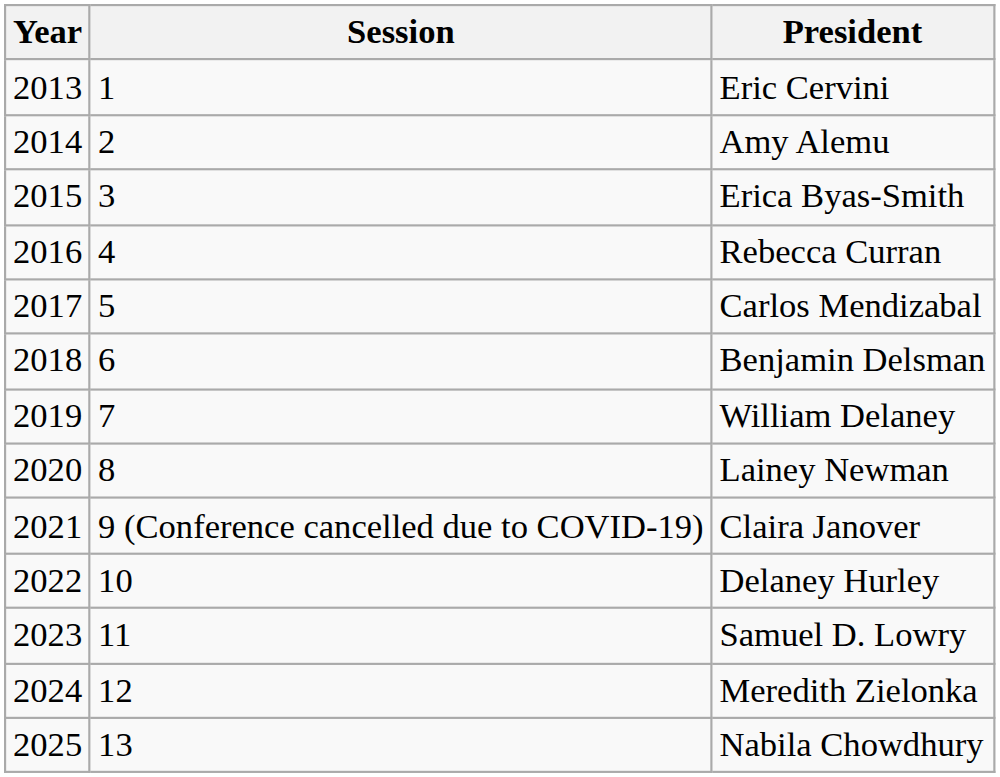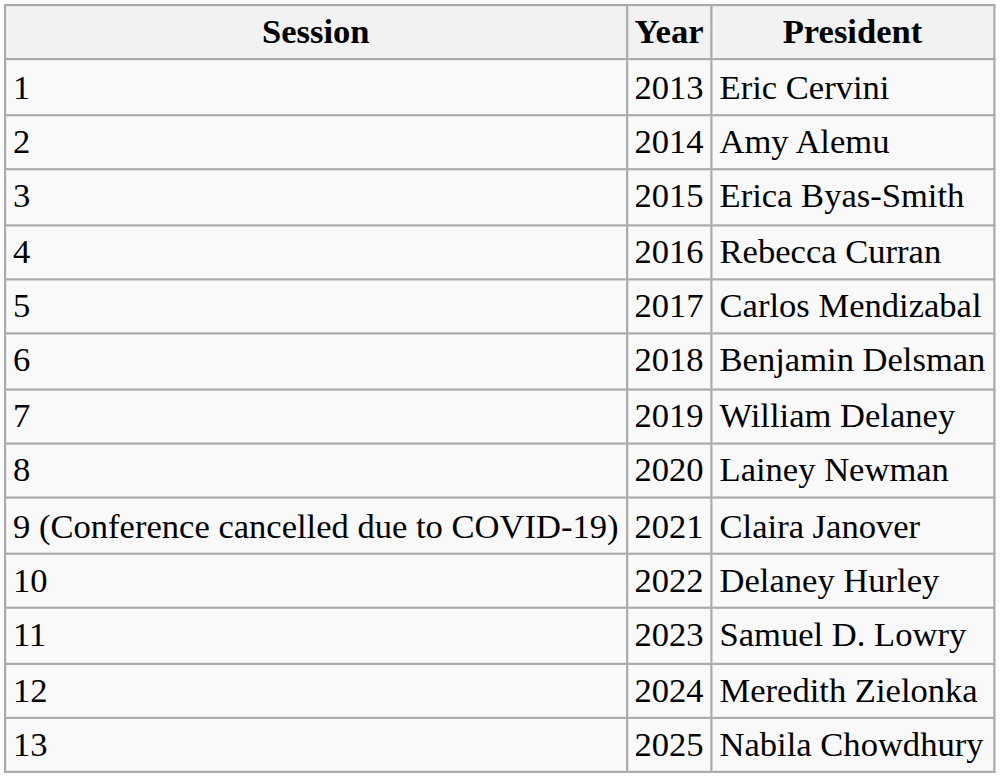columns swapped: Session <-> Year
